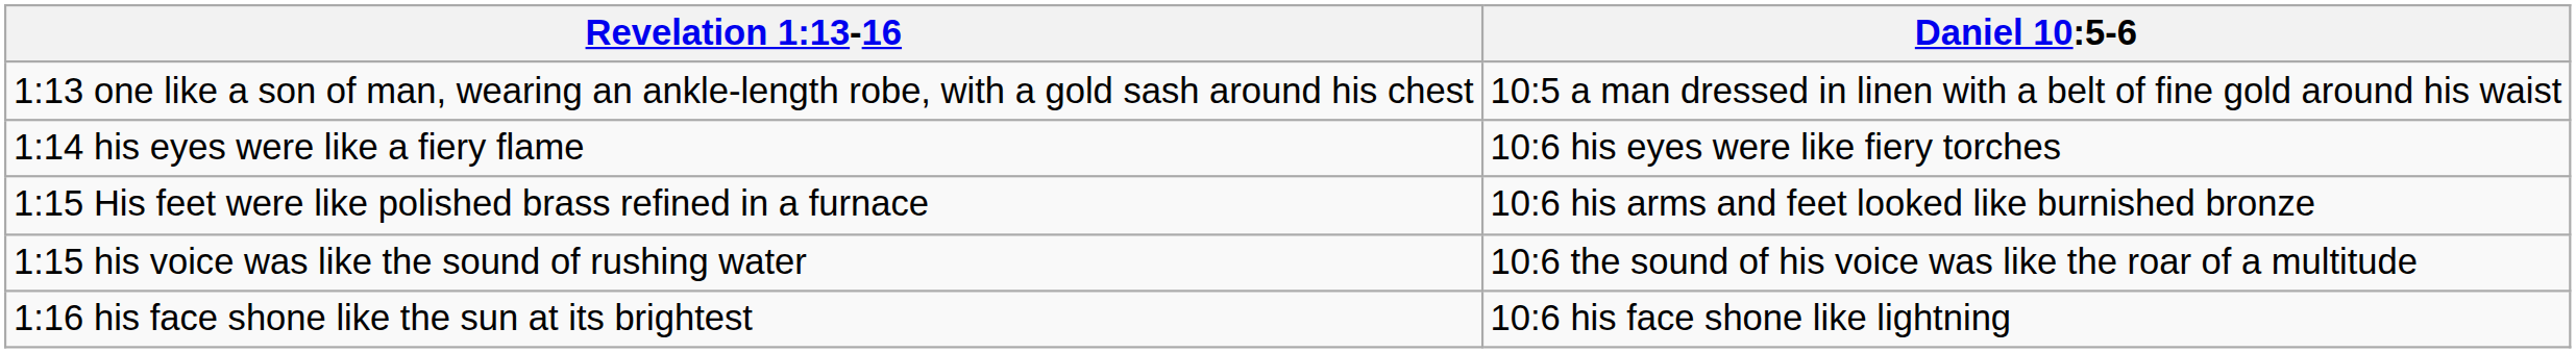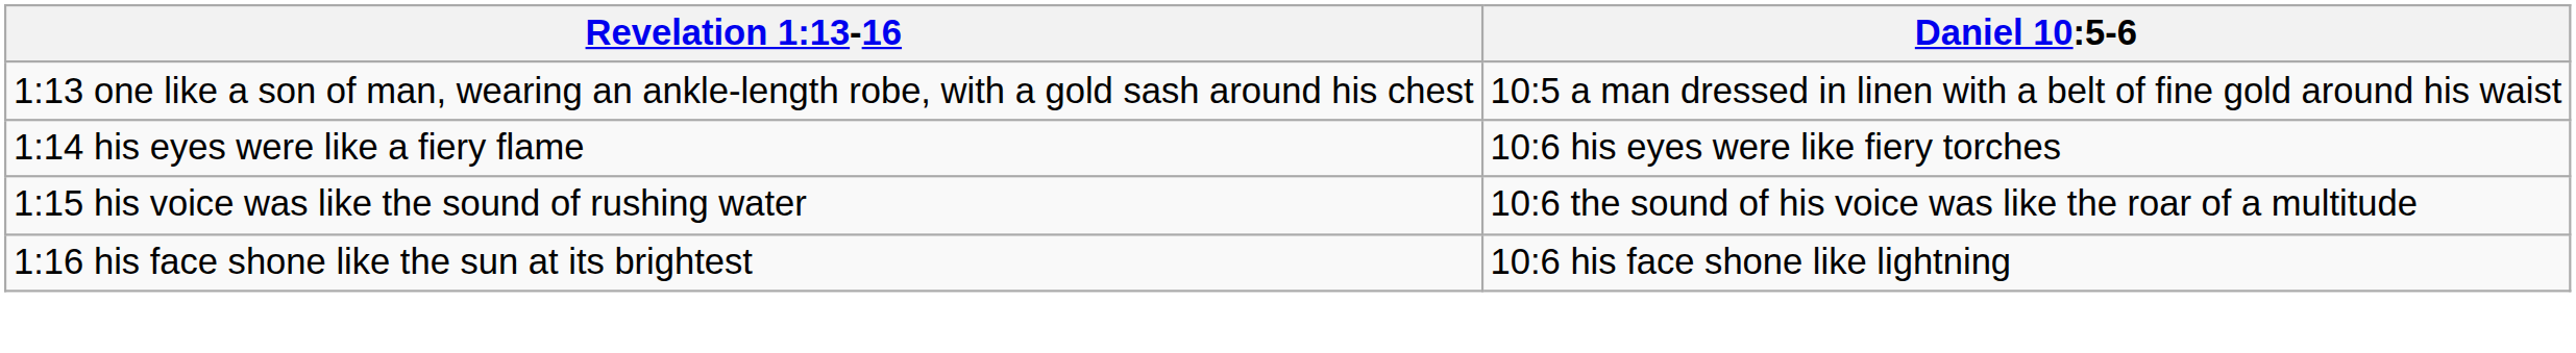- row: 1:15 His feet were like polished brass refined in a furnace | 10:6 his arms and feet looked like burnished bronze
